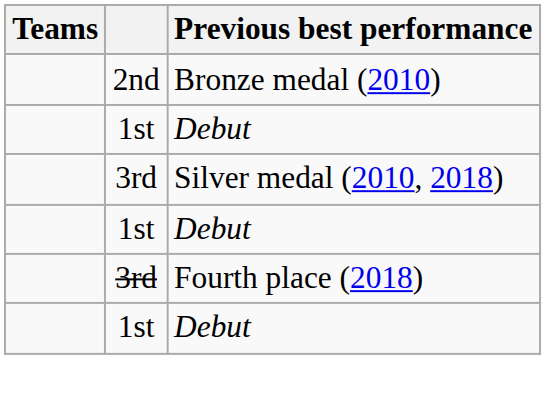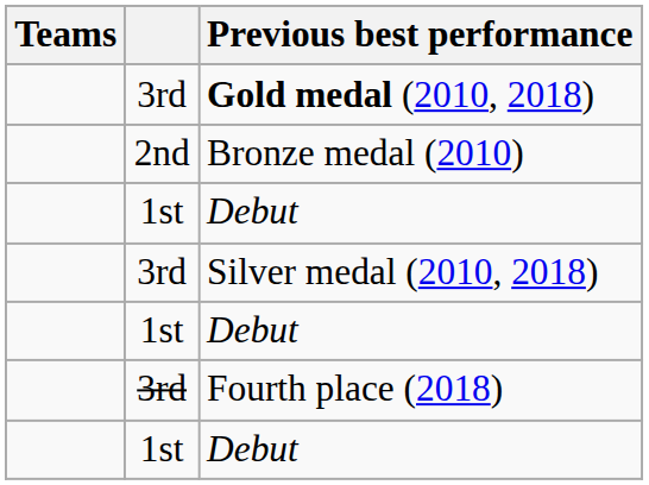+ row: 3rd | Gold medal (2010, 2018)
